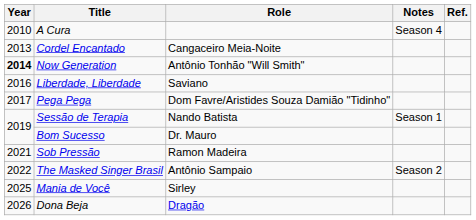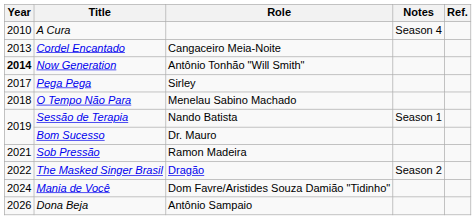- row: 2016 | Liberdade, Liberdade | Saviano
Pega Pega | Role: Dom Favre/Aristides Souza Damião "Tidinho" -> Sirley
+ row: 2018 | O Tempo Não Para | Menelau Sabino Machado
The Masked Singer Brasil | Role: Antônio Sampaio -> Dragão
Mania de Você | Year: 2025 -> 2024
Mania de Você | Role: Sirley -> Dom Favre/Aristides Souza Damião "Tidinho"
Dona Beja | Role: Dragão -> Antônio Sampaio
